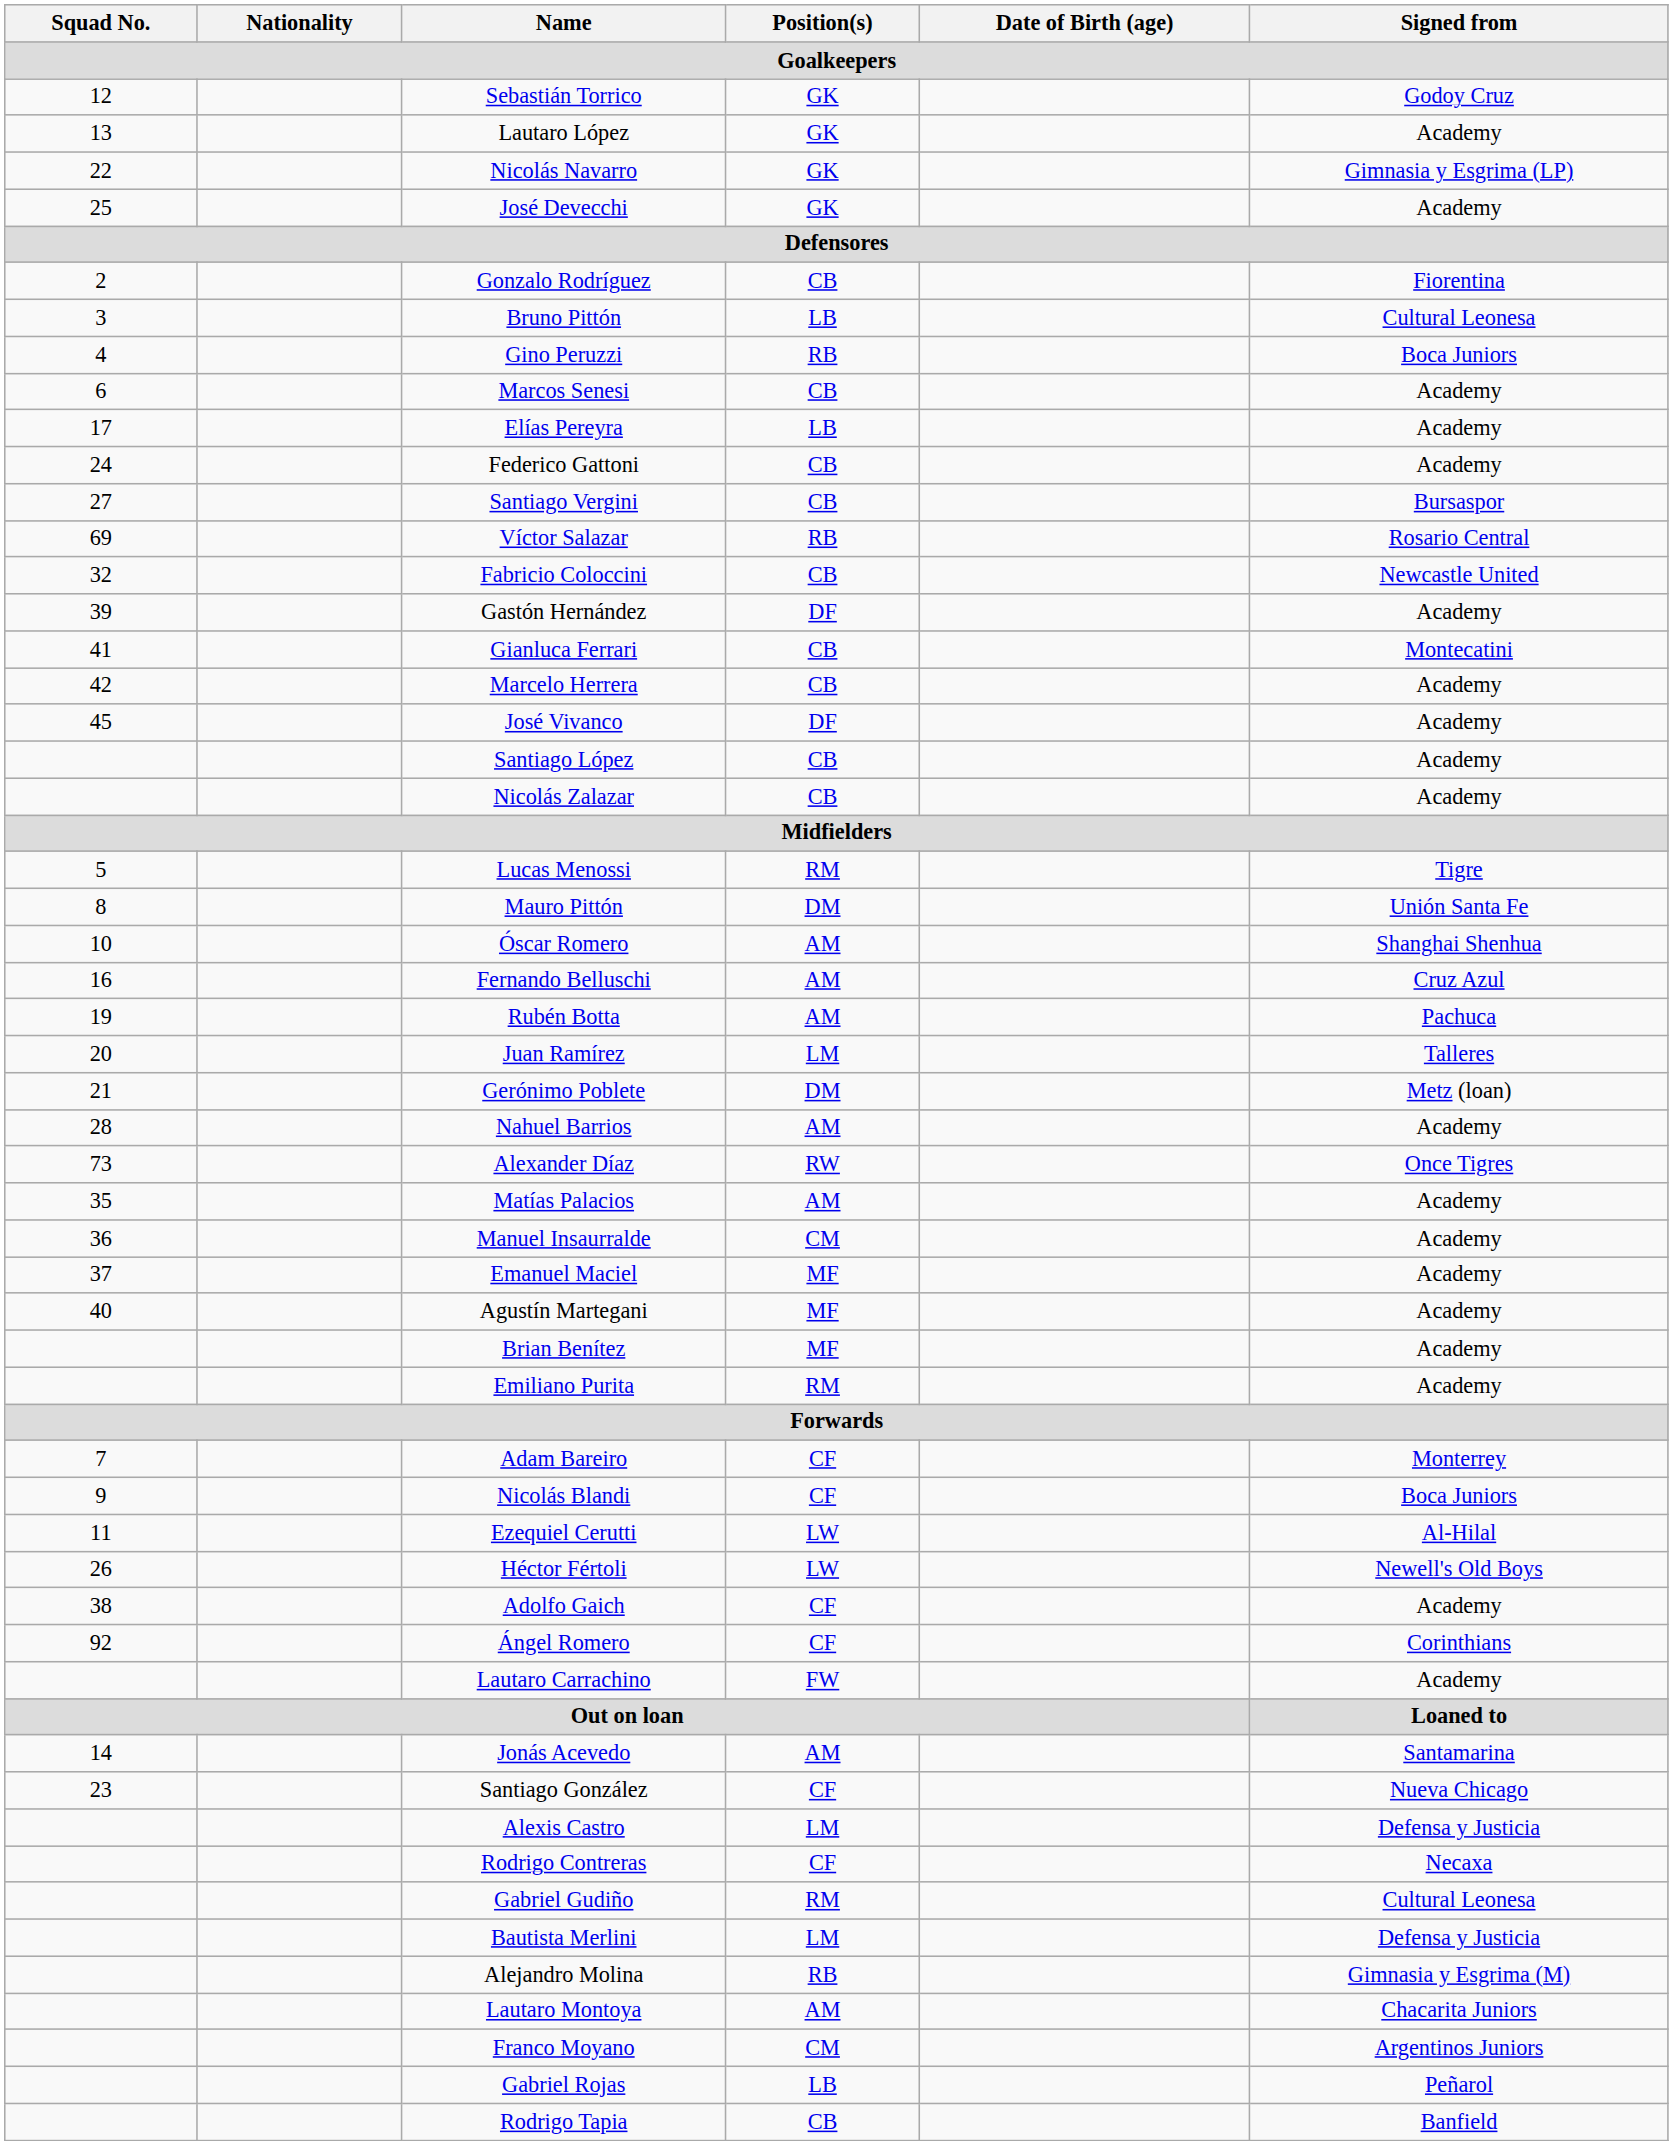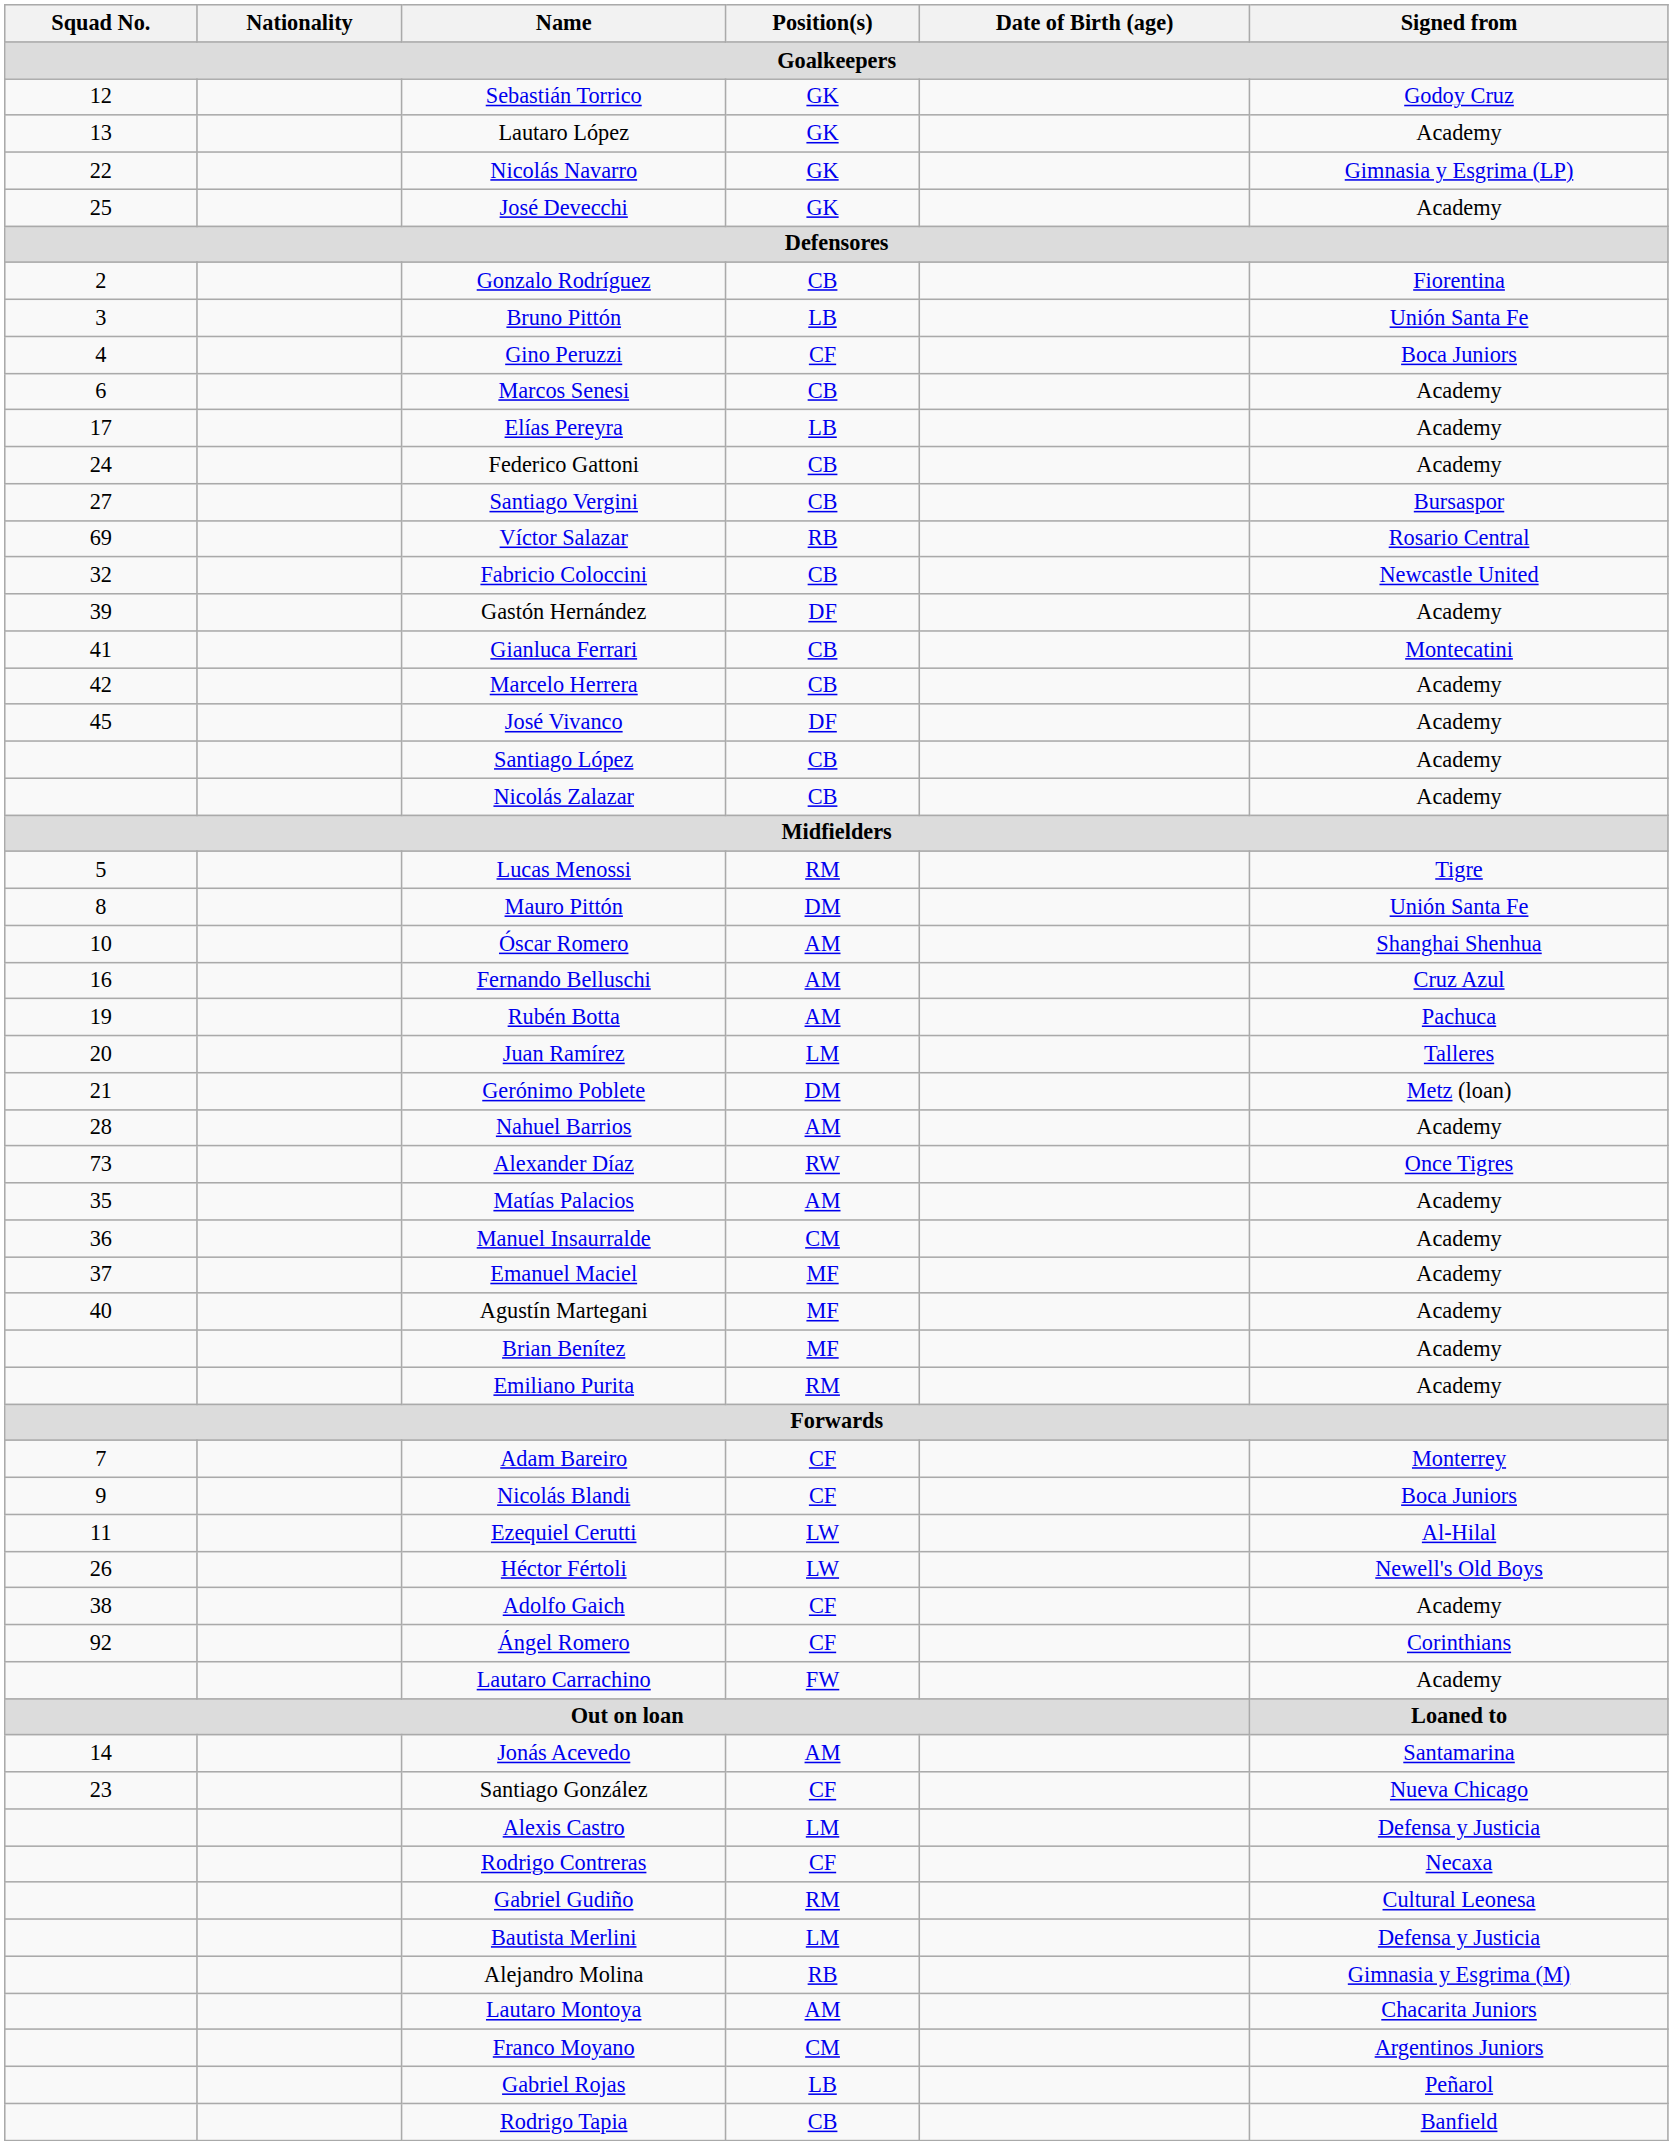Bruno Pittón | Signed from / Goalkeepers: Cultural Leonesa -> Unión Santa Fe
Gino Peruzzi | Position(s) / Goalkeepers: RB -> CF
